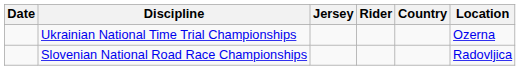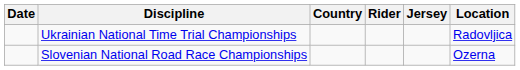columns swapped: Jersey <-> Country
Ukrainian National Time Trial Championships | Location: Ozerna -> Radovljica
Slovenian National Road Race Championships | Location: Radovljica -> Ozerna
